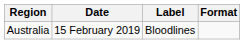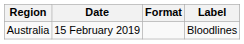columns swapped: Format <-> Label
